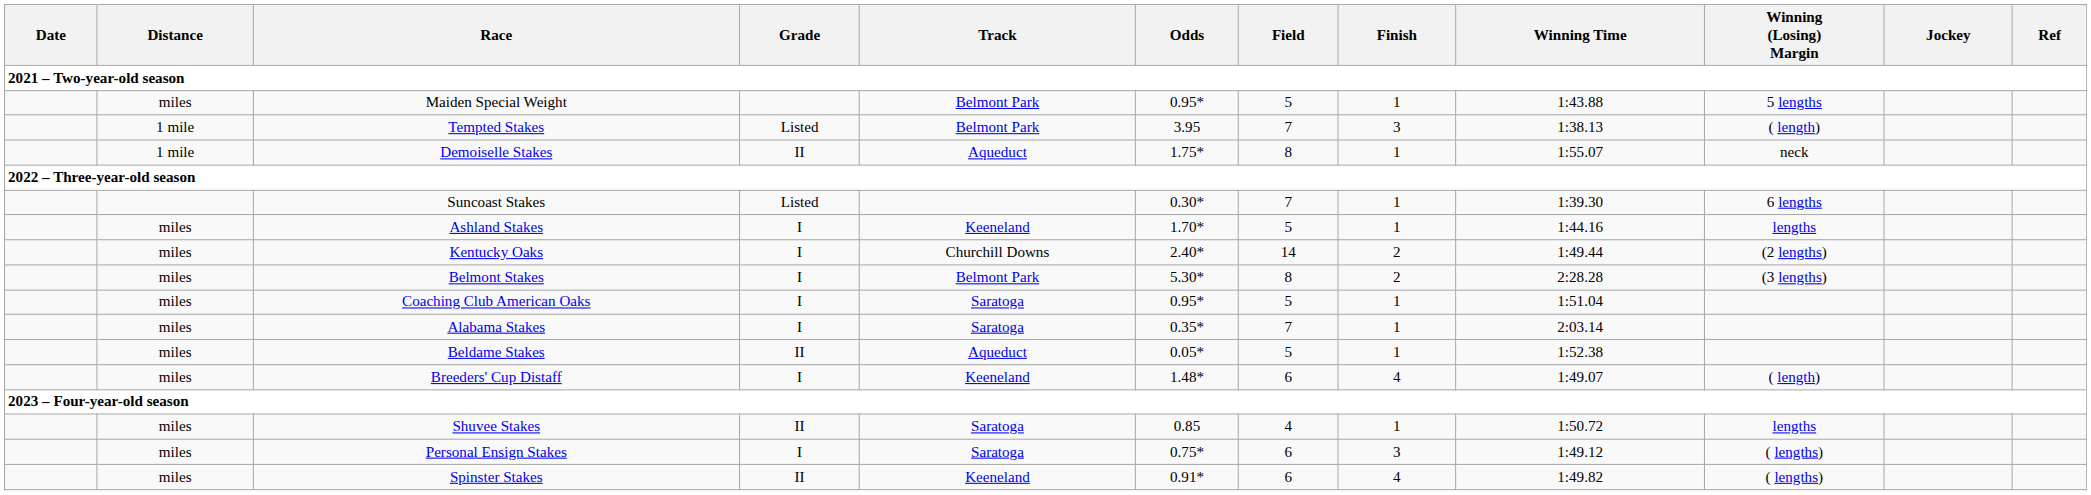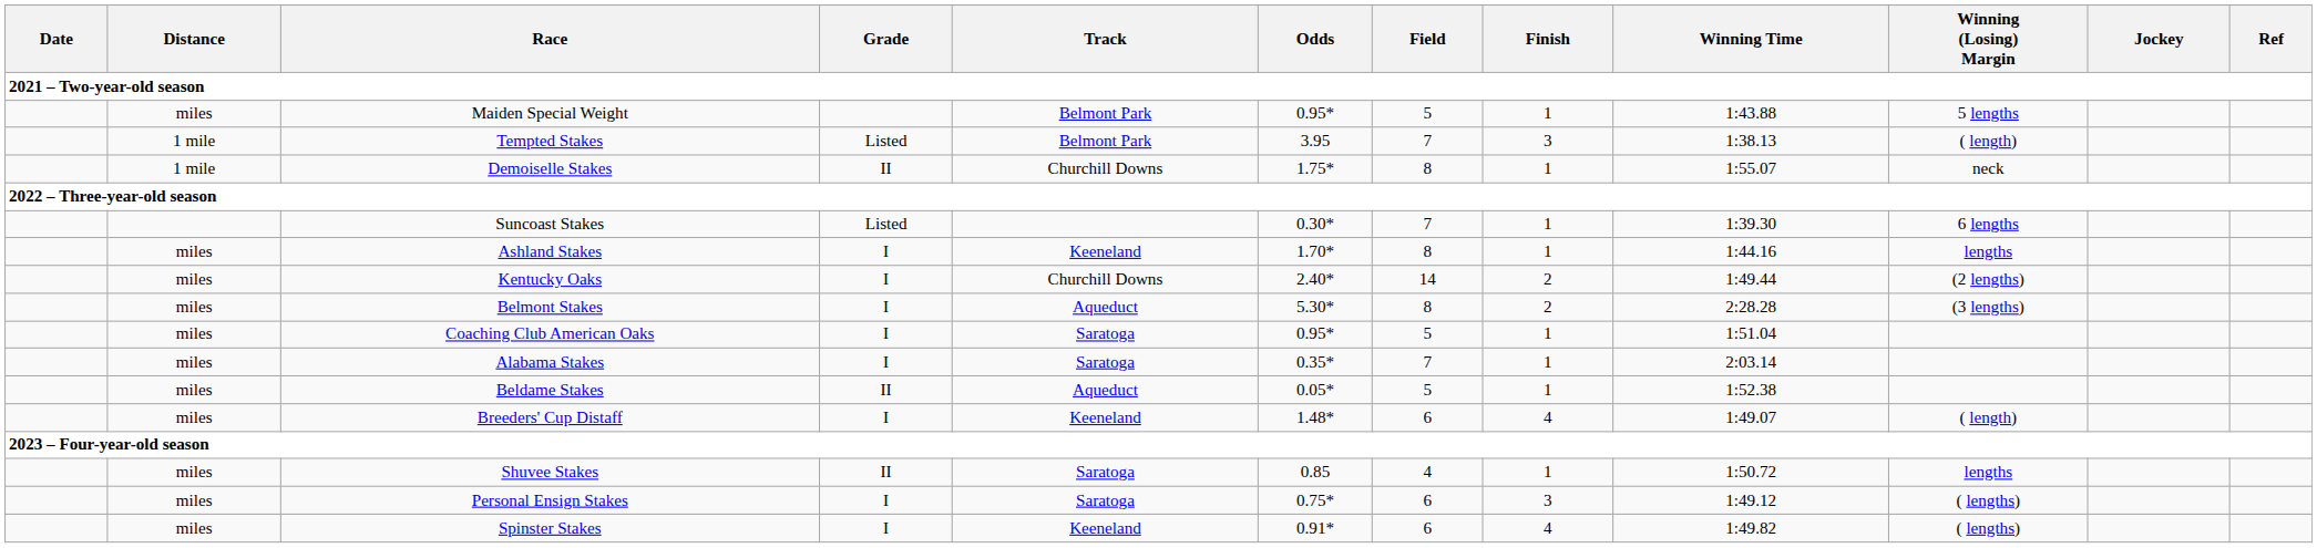Demoiselle Stakes | Track: Aqueduct -> Churchill Downs
Ashland Stakes | Field: 5 -> 8
Belmont Stakes | Track: Belmont Park -> Aqueduct
Spinster Stakes | Grade: II -> I
